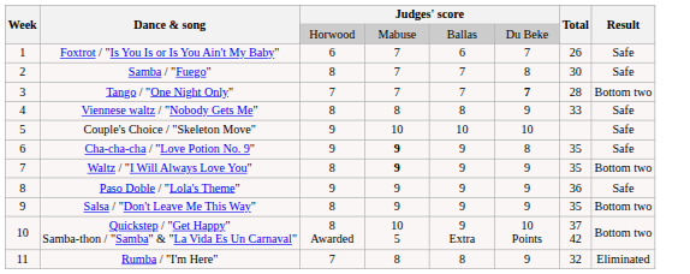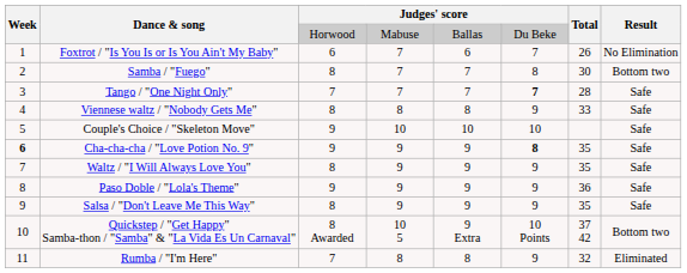Foxtrot / "Is You Is or Is You Ain't My Baby" | Result: Safe -> No Elimination
Samba / "Fuego" | Result: Safe -> Bottom two
Tango / "One Night Only" | Result: Bottom two -> Safe
Cha-cha-cha / "Love Potion No. 9" | Week: normal -> bold
Cha-cha-cha / "Love Potion No. 9" | column 4: bold -> normal
Cha-cha-cha / "Love Potion No. 9" | column 6: normal -> bold
Waltz / "I Will Always Love You" | column 4: bold -> normal
Waltz / "I Will Always Love You" | Result: Bottom two -> Safe
Salsa / "Don't Leave Me This Way" | Result: Bottom two -> Safe
